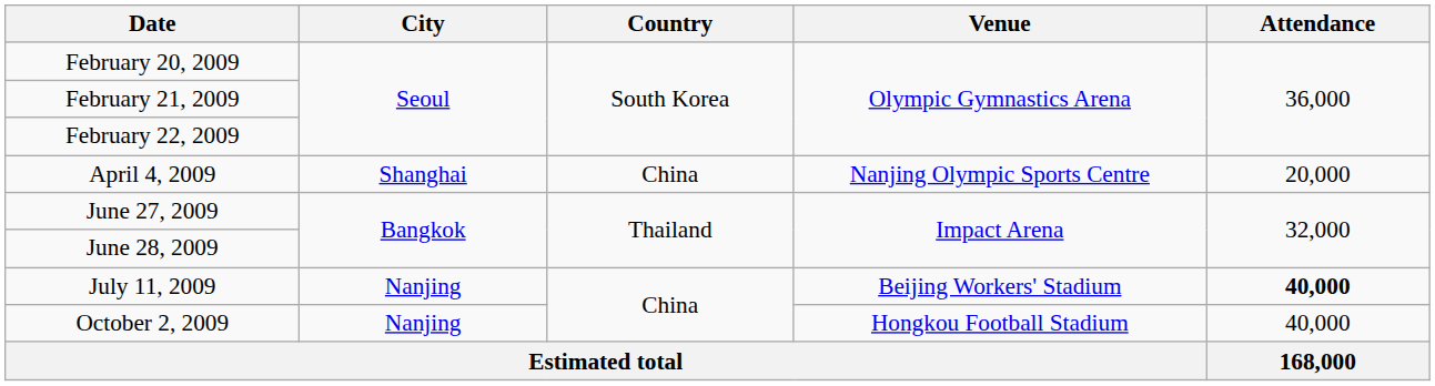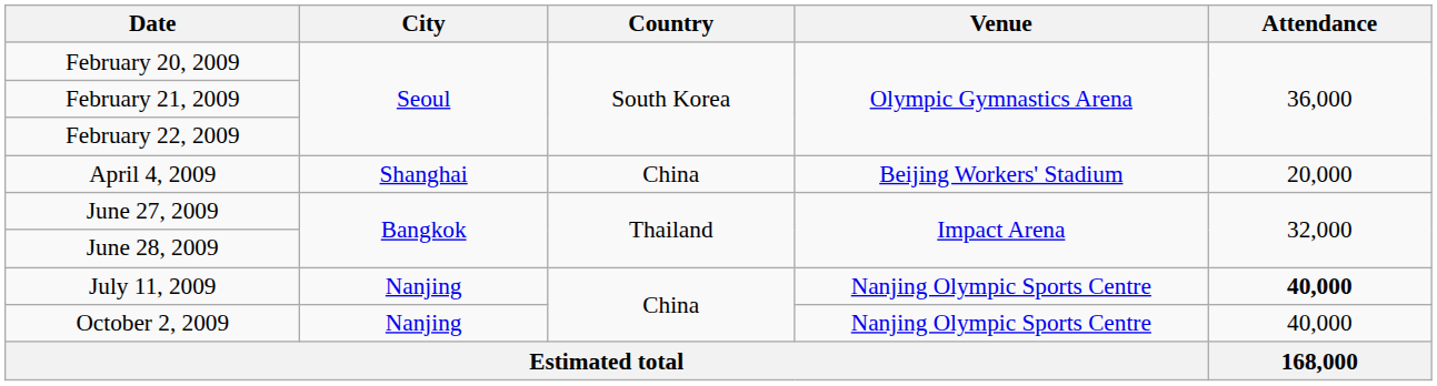April 4, 2009 | Venue: Nanjing Olympic Sports Centre -> Beijing Workers' Stadium
July 11, 2009 | Venue: Beijing Workers' Stadium -> Nanjing Olympic Sports Centre
October 2, 2009 | Venue: Hongkou Football Stadium -> Nanjing Olympic Sports Centre
